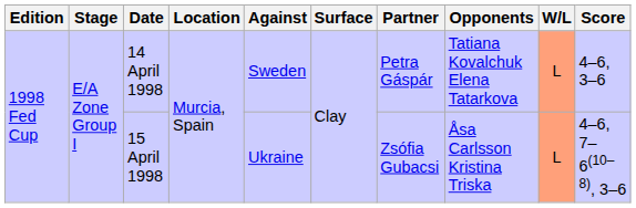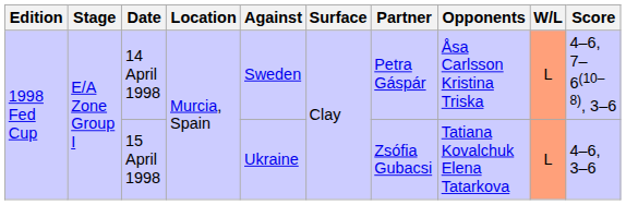14 April 1998 | Opponents: Tatiana Kovalchuk Elena Tatarkova -> Åsa Carlsson Kristina Triska
14 April 1998 | Score: 4–6, 3–6 -> 4–6, 7–6(10–8), 3–6
15 April 1998 | Opponents: Åsa Carlsson Kristina Triska -> Tatiana Kovalchuk Elena Tatarkova
15 April 1998 | Score: 4–6, 7–6(10–8), 3–6 -> 4–6, 3–6
